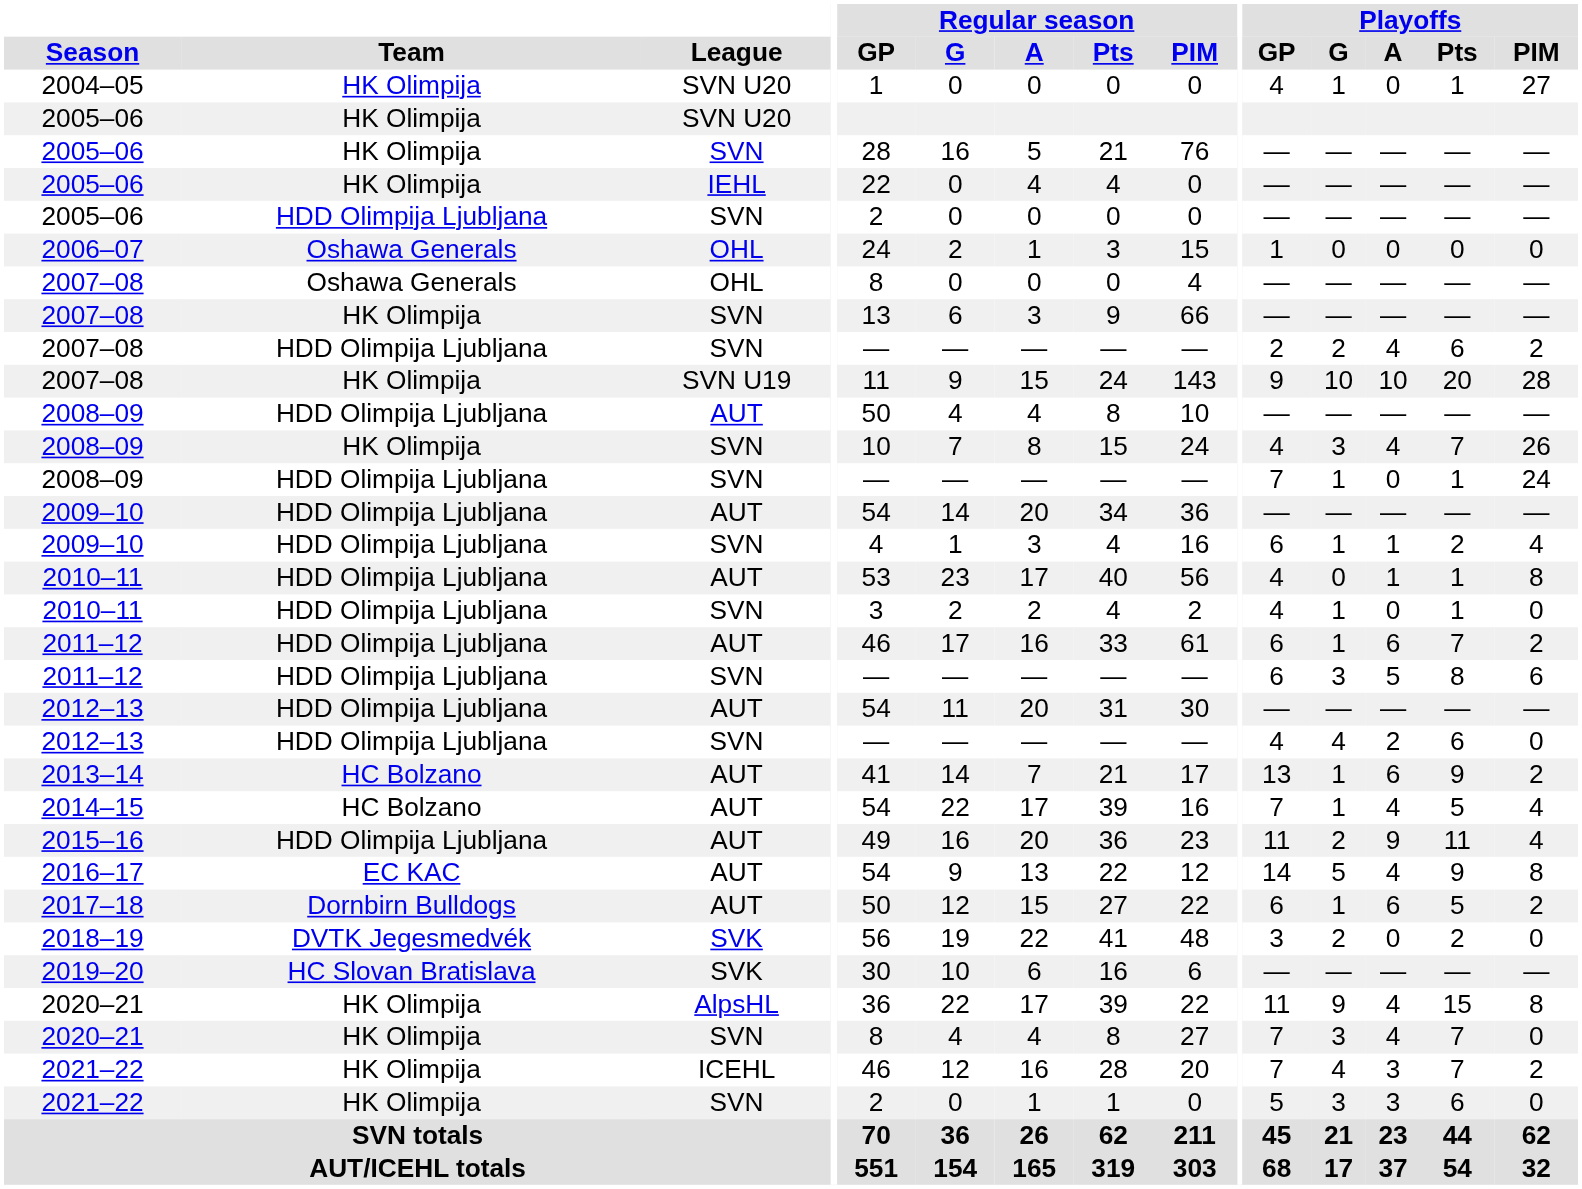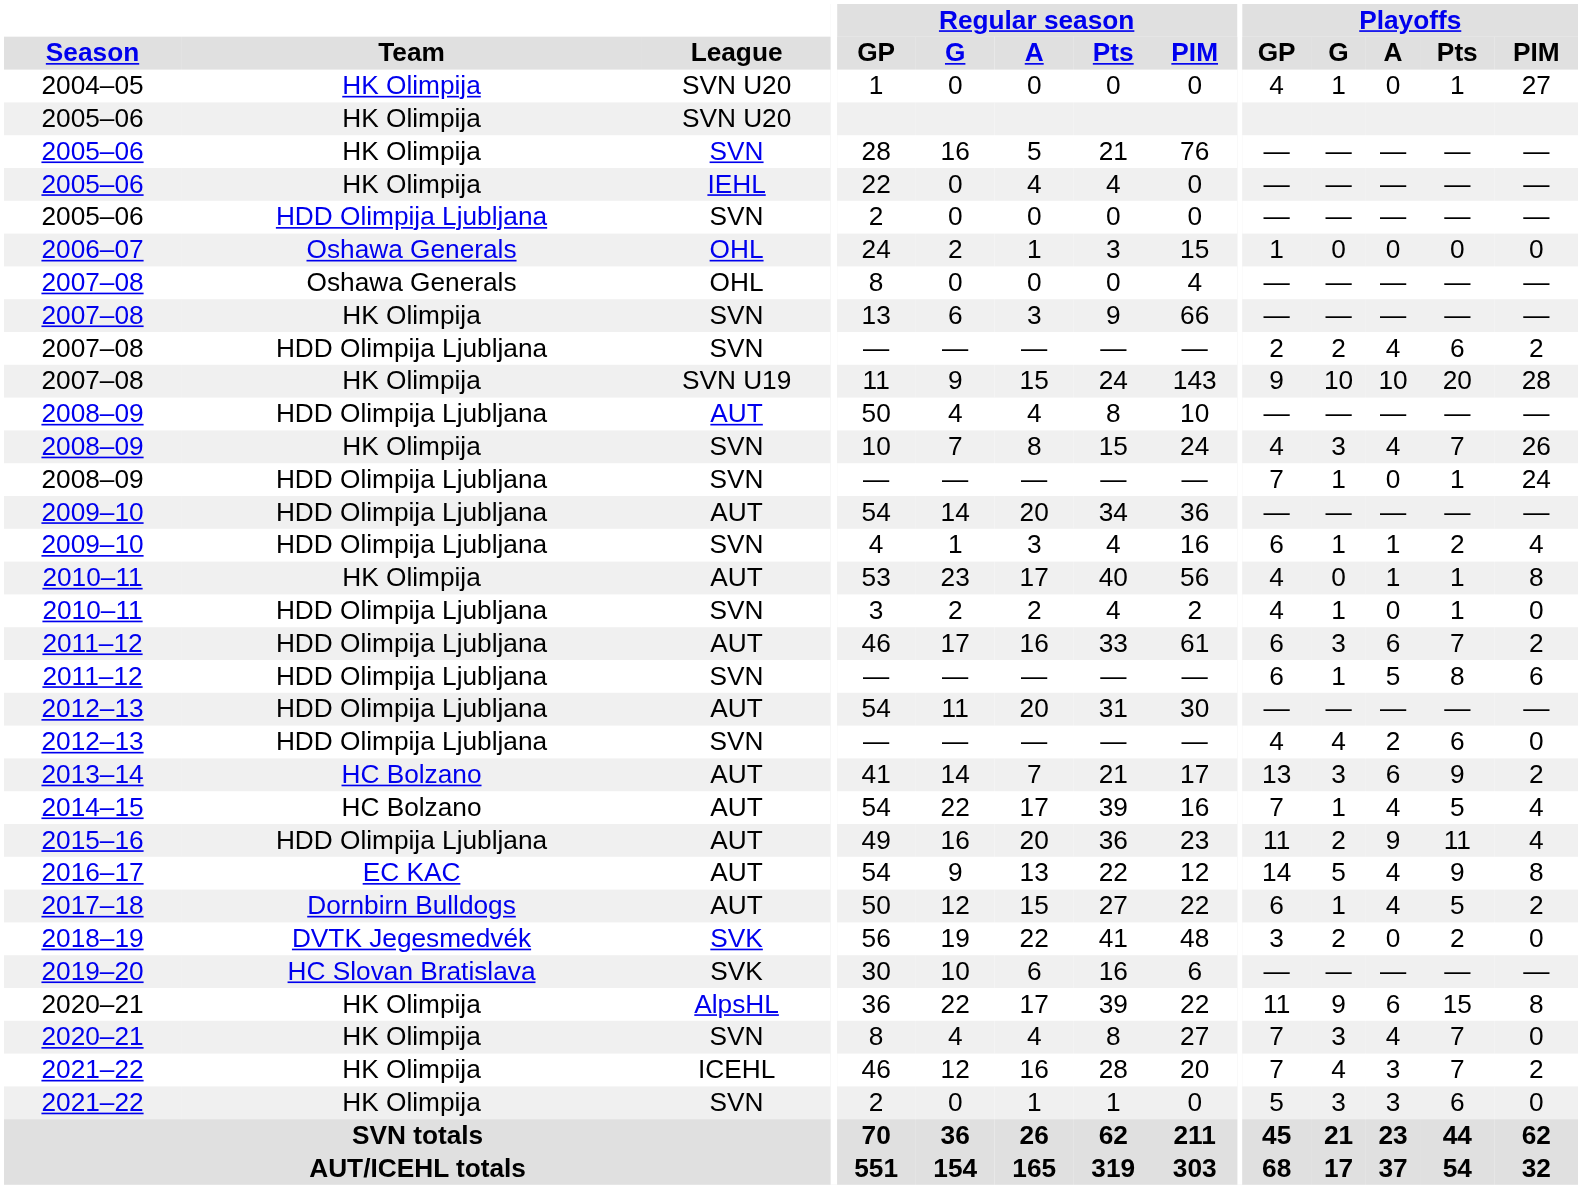2010–11 / AUT | Team: HDD Olimpija Ljubljana -> HK Olimpija
2011–12 / AUT | Playoffs / G: 1 -> 3
2011–12 / SVN | Playoffs / G: 3 -> 1
2013–14 | Playoffs / G: 1 -> 3
2017–18 | Playoffs / A: 6 -> 4
2020–21 / AlpsHL | Playoffs / A: 4 -> 6
